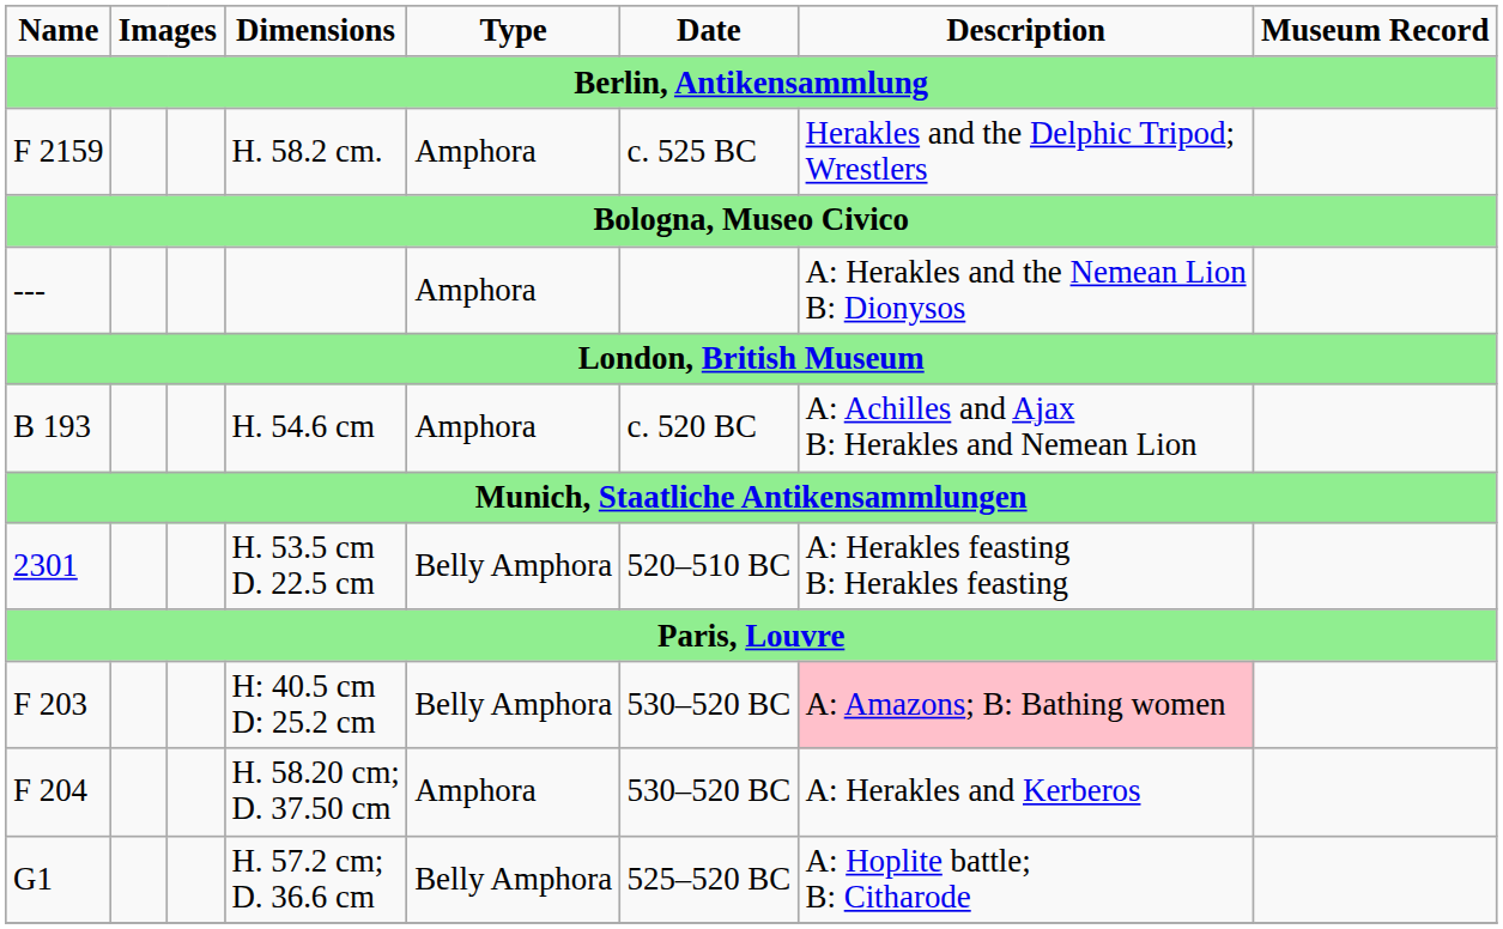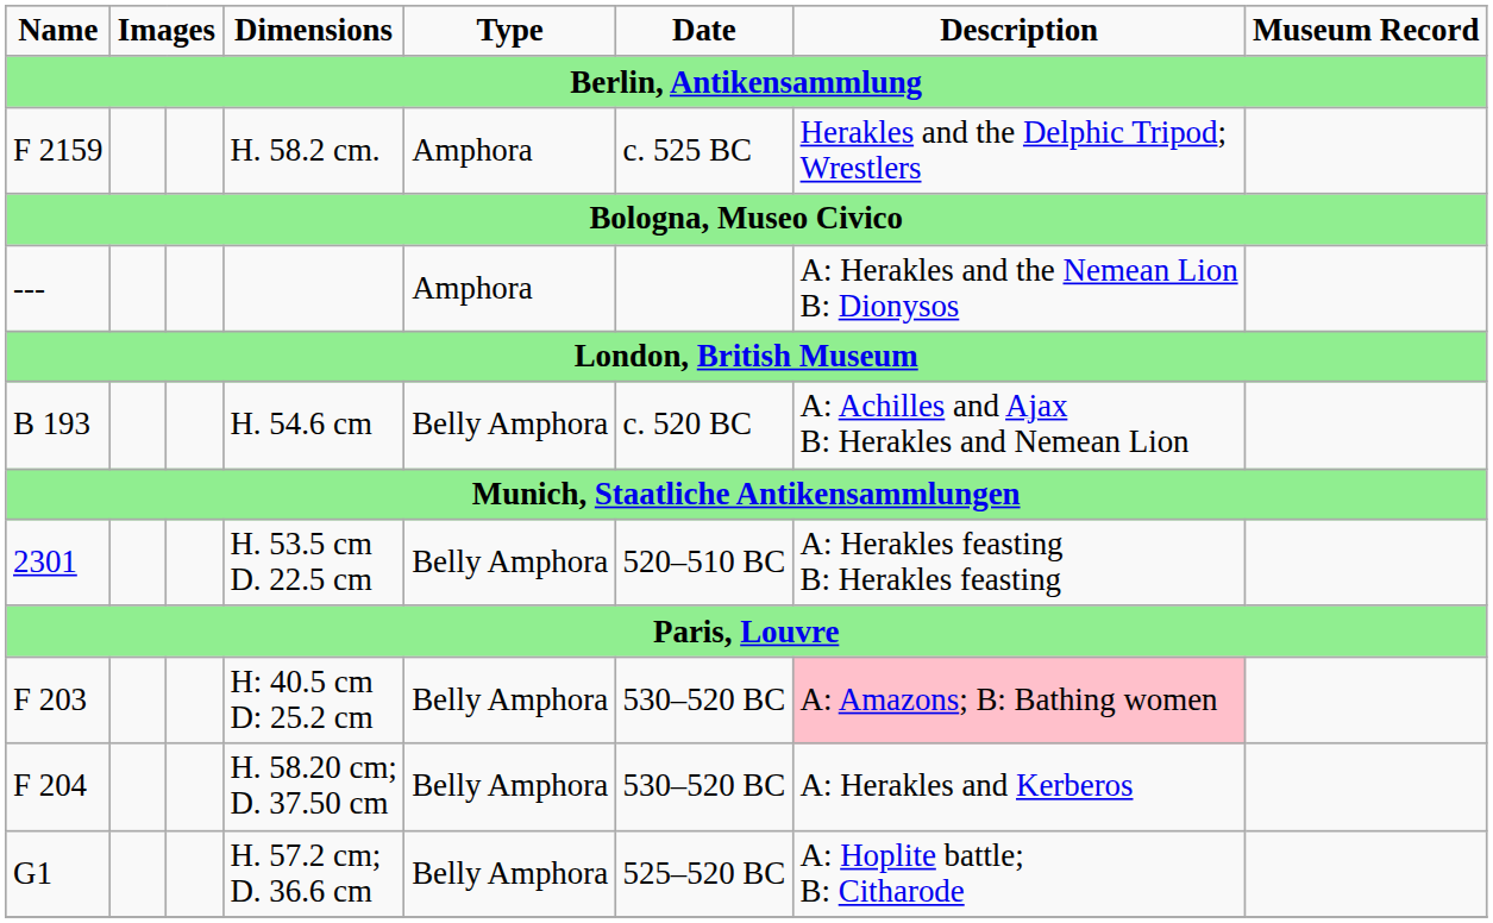H. 54.6 cm | Type: Amphora -> Belly Amphora
H. 58.20 cm; D. 37.50 cm | Type: Amphora -> Belly Amphora
